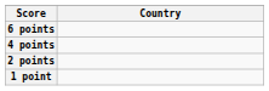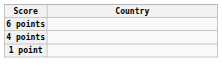- row: 2 points
